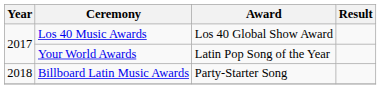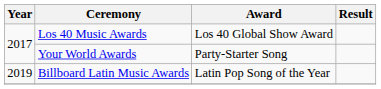Your World Awards | Award: Latin Pop Song of the Year -> Party-Starter Song
Billboard Latin Music Awards | Year: 2018 -> 2019
Billboard Latin Music Awards | Award: Party-Starter Song -> Latin Pop Song of the Year
